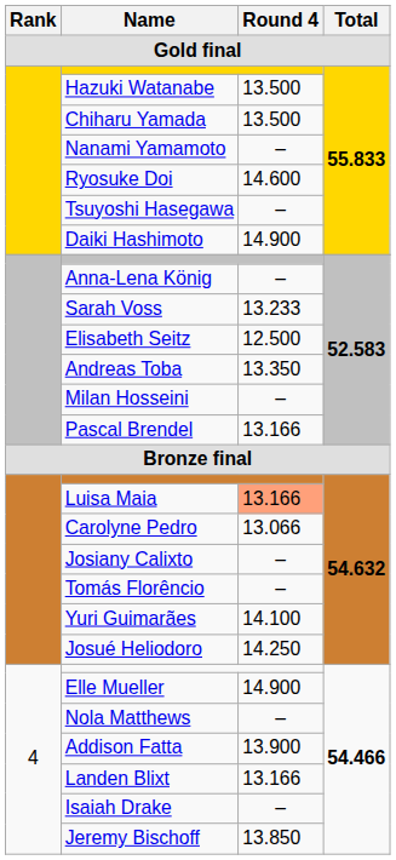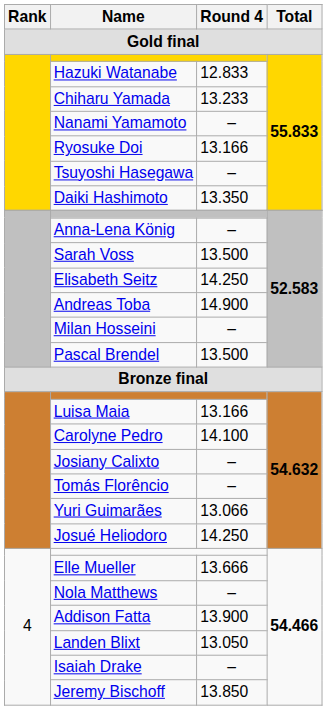Hazuki Watanabe | Round 4: 13.500 -> 12.833
Chiharu Yamada | Round 4: 13.500 -> 13.233
Ryosuke Doi | Round 4: 14.600 -> 13.166
Daiki Hashimoto | Round 4: 14.900 -> 13.350
Sarah Voss | Round 4: 13.233 -> 13.500
Elisabeth Seitz | Round 4: 12.500 -> 14.250
Andreas Toba | Round 4: 13.350 -> 14.900
Pascal Brendel | Round 4: 13.166 -> 13.500
Luisa Maia | Round 4: lightsalmon background -> no background
Carolyne Pedro | Round 4: 13.066 -> 14.100
Yuri Guimarães | Round 4: 14.100 -> 13.066
Elle Mueller | Round 4: 14.900 -> 13.666
Landen Blixt | Round 4: 13.166 -> 13.050
